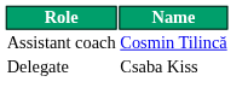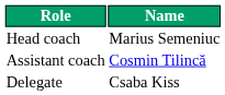+ row: Head coach | Marius Semeniuc
